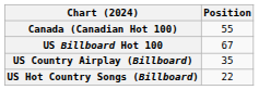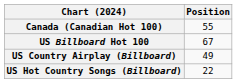US Country Airplay (Billboard) | Position: 35 -> 49
